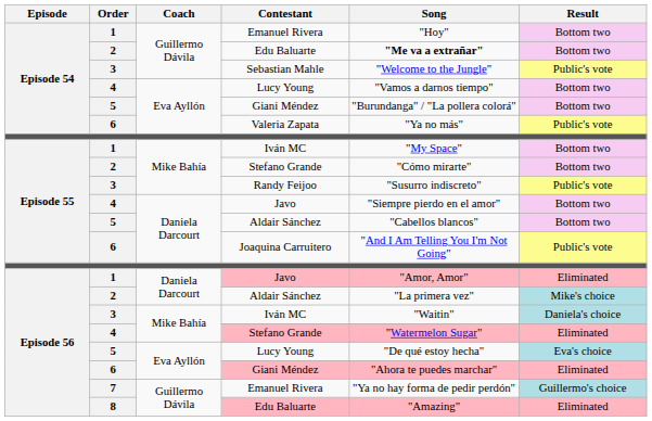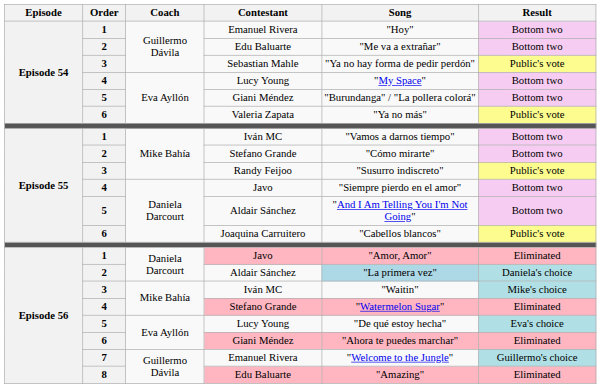2 / Edu Baluarte | Song: bold -> normal
Sebastian Mahle | Song: "Welcome to the Jungle" -> "Ya no hay forma de pedir perdón"
4 / Lucy Young | Song: "Vamos a darnos tiempo" -> "My Space"
1 / Iván MC | Song: "My Space" -> "Vamos a darnos tiempo"
5 / Aldair Sánchez | Song: "Cabellos blancos" -> "And I Am Telling You I'm Not Going"
Joaquina Carruitero | Song: "And I Am Telling You I'm Not Going" -> "Cabellos blancos"
2 / Aldair Sánchez | Song: no background -> lightblue background
2 / Aldair Sánchez | Result: Mike's choice -> Daniela's choice
3 / Iván MC | Result: Daniela's choice -> Mike's choice
7 / Emanuel Rivera | Song: "Ya no hay forma de pedir perdón" -> "Welcome to the Jungle"
